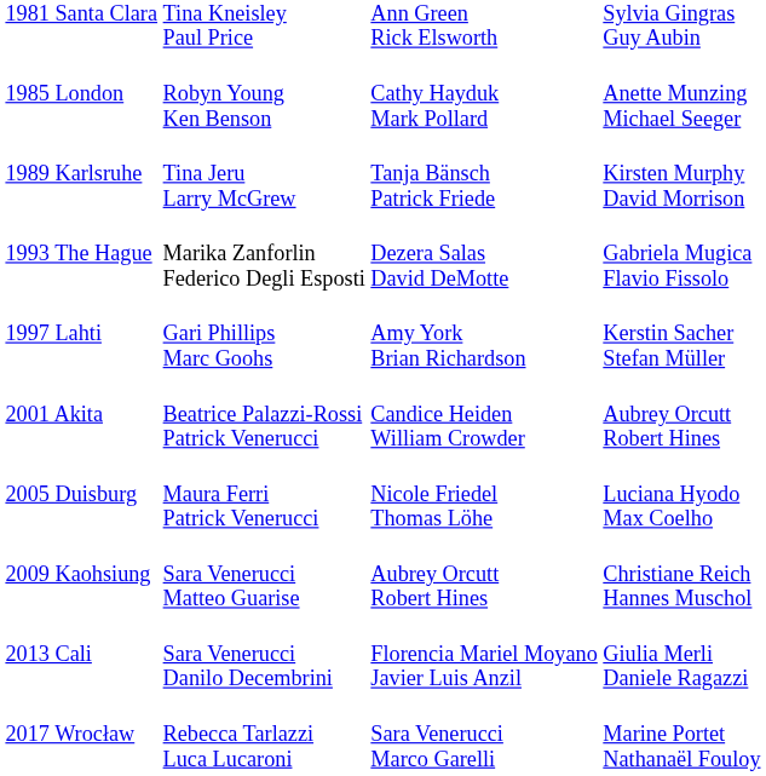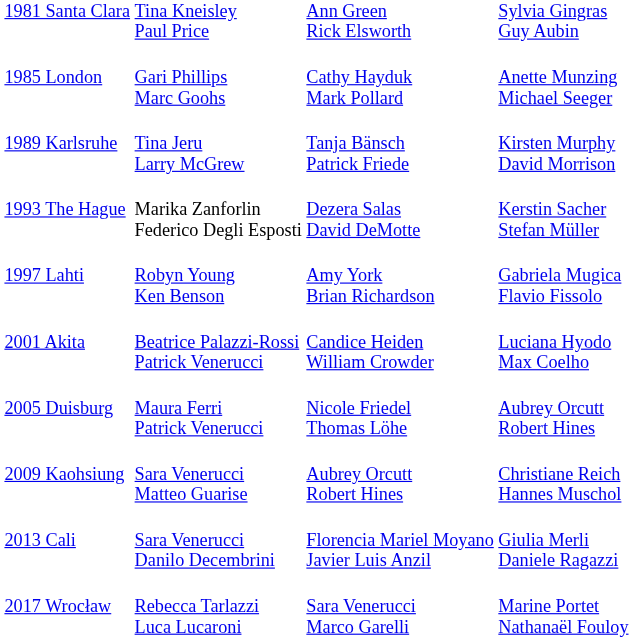1985 London | column 2: Robyn Young Ken Benson -> Gari Phillips Marc Goohs
1993 The Hague | column 4: Gabriela Mugica Flavio Fissolo -> Kerstin Sacher Stefan Müller
1997 Lahti | column 2: Gari Phillips Marc Goohs -> Robyn Young Ken Benson
1997 Lahti | column 4: Kerstin Sacher Stefan Müller -> Gabriela Mugica Flavio Fissolo
2001 Akita | column 4: Aubrey Orcutt Robert Hines -> Luciana Hyodo Max Coelho
2005 Duisburg | column 4: Luciana Hyodo Max Coelho -> Aubrey Orcutt Robert Hines
